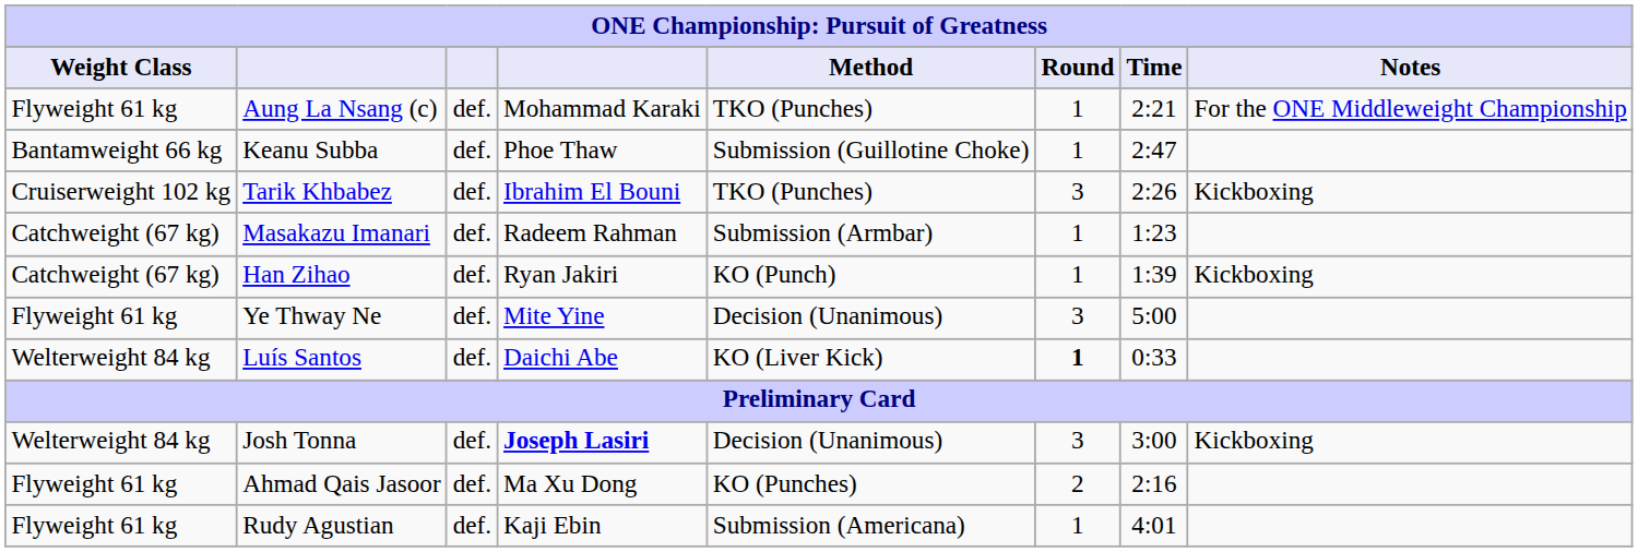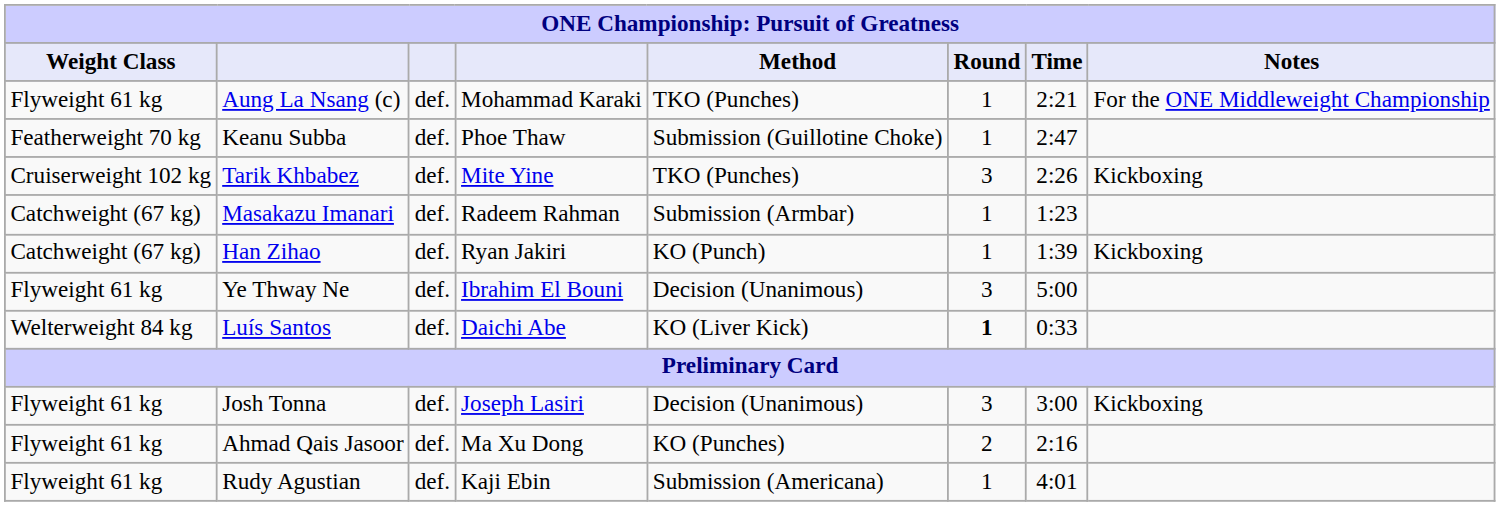Keanu Subba | Weight Class: Bantamweight 66 kg -> Featherweight 70 kg
Tarik Khbabez | column 4: Ibrahim El Bouni -> Mite Yine
Ye Thway Ne | column 4: Mite Yine -> Ibrahim El Bouni
Josh Tonna | Weight Class: Welterweight 84 kg -> Flyweight 61 kg
Josh Tonna | column 4: bold -> normal
